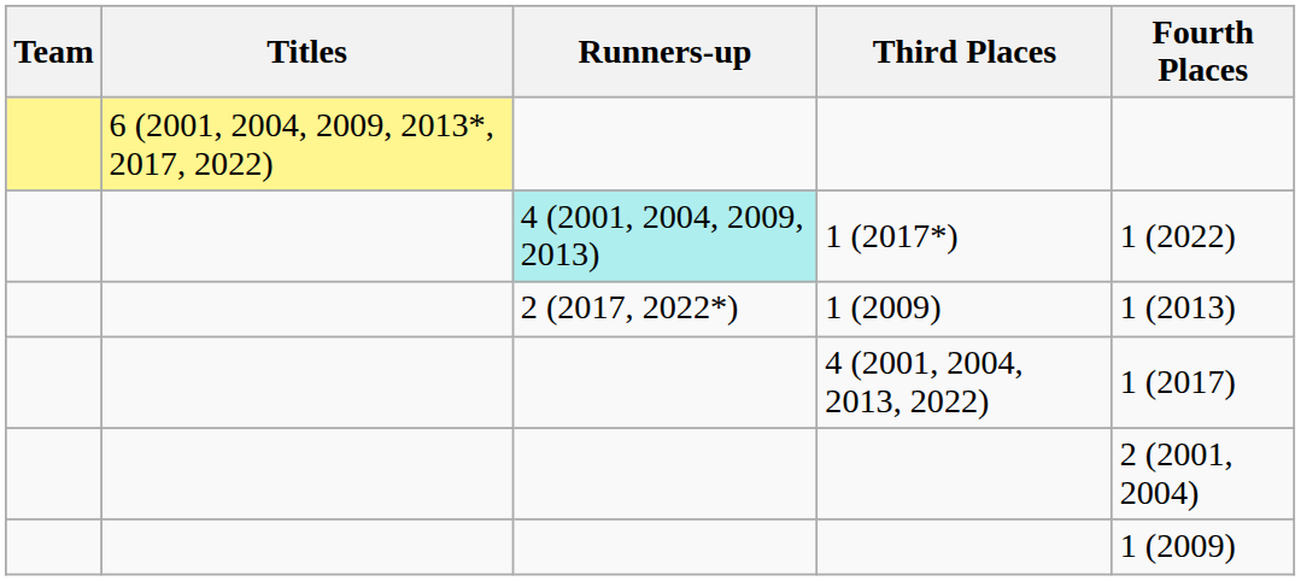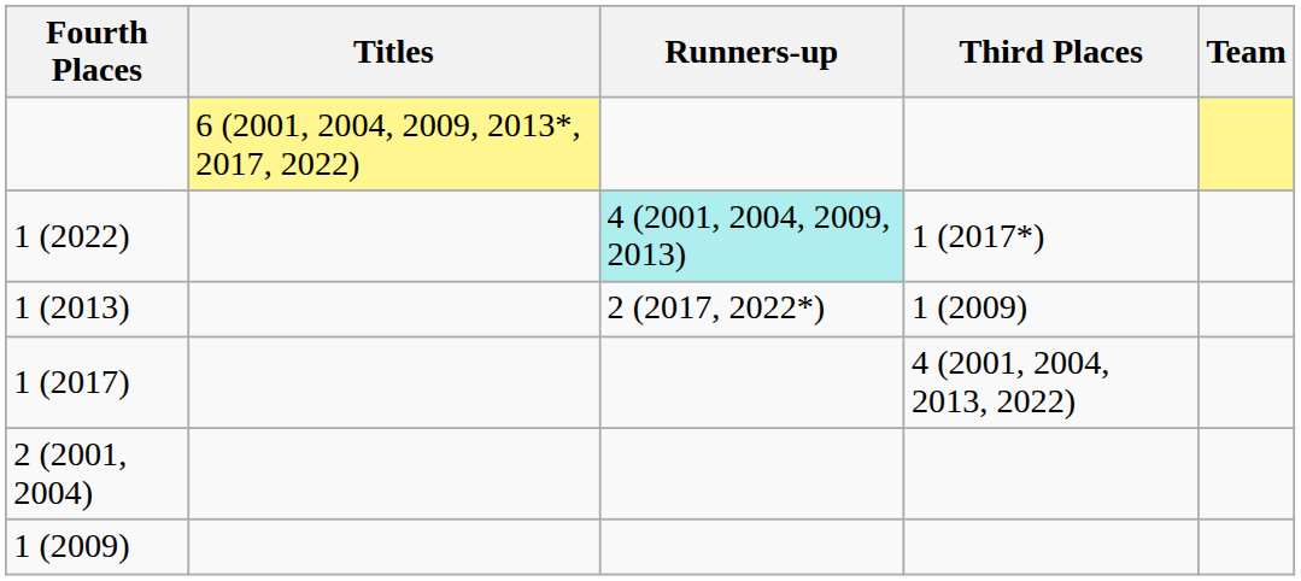columns swapped: Team <-> Fourth Places
